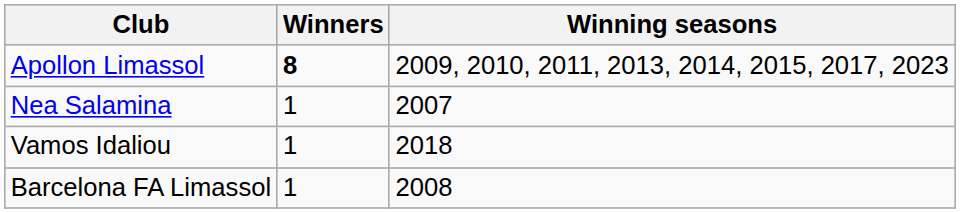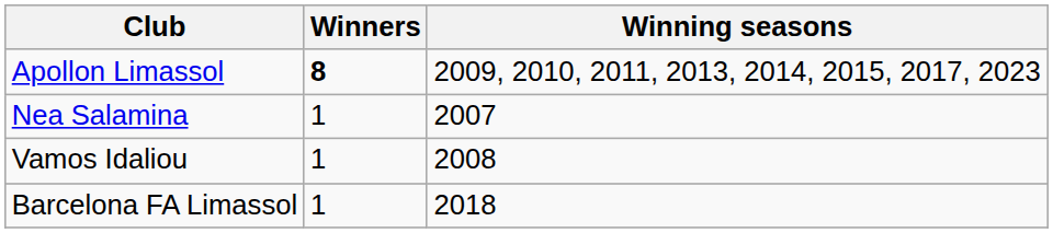Vamos Idaliou | Winning seasons: 2018 -> 2008
Barcelona FA Limassol | Winning seasons: 2008 -> 2018
